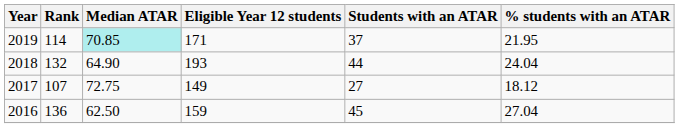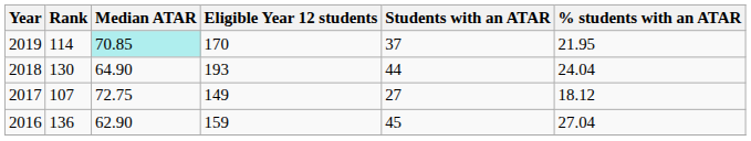2019 | Eligible Year 12 students: 171 -> 170
2018 | Rank: 132 -> 130
2016 | Median ATAR: 62.50 -> 62.90
